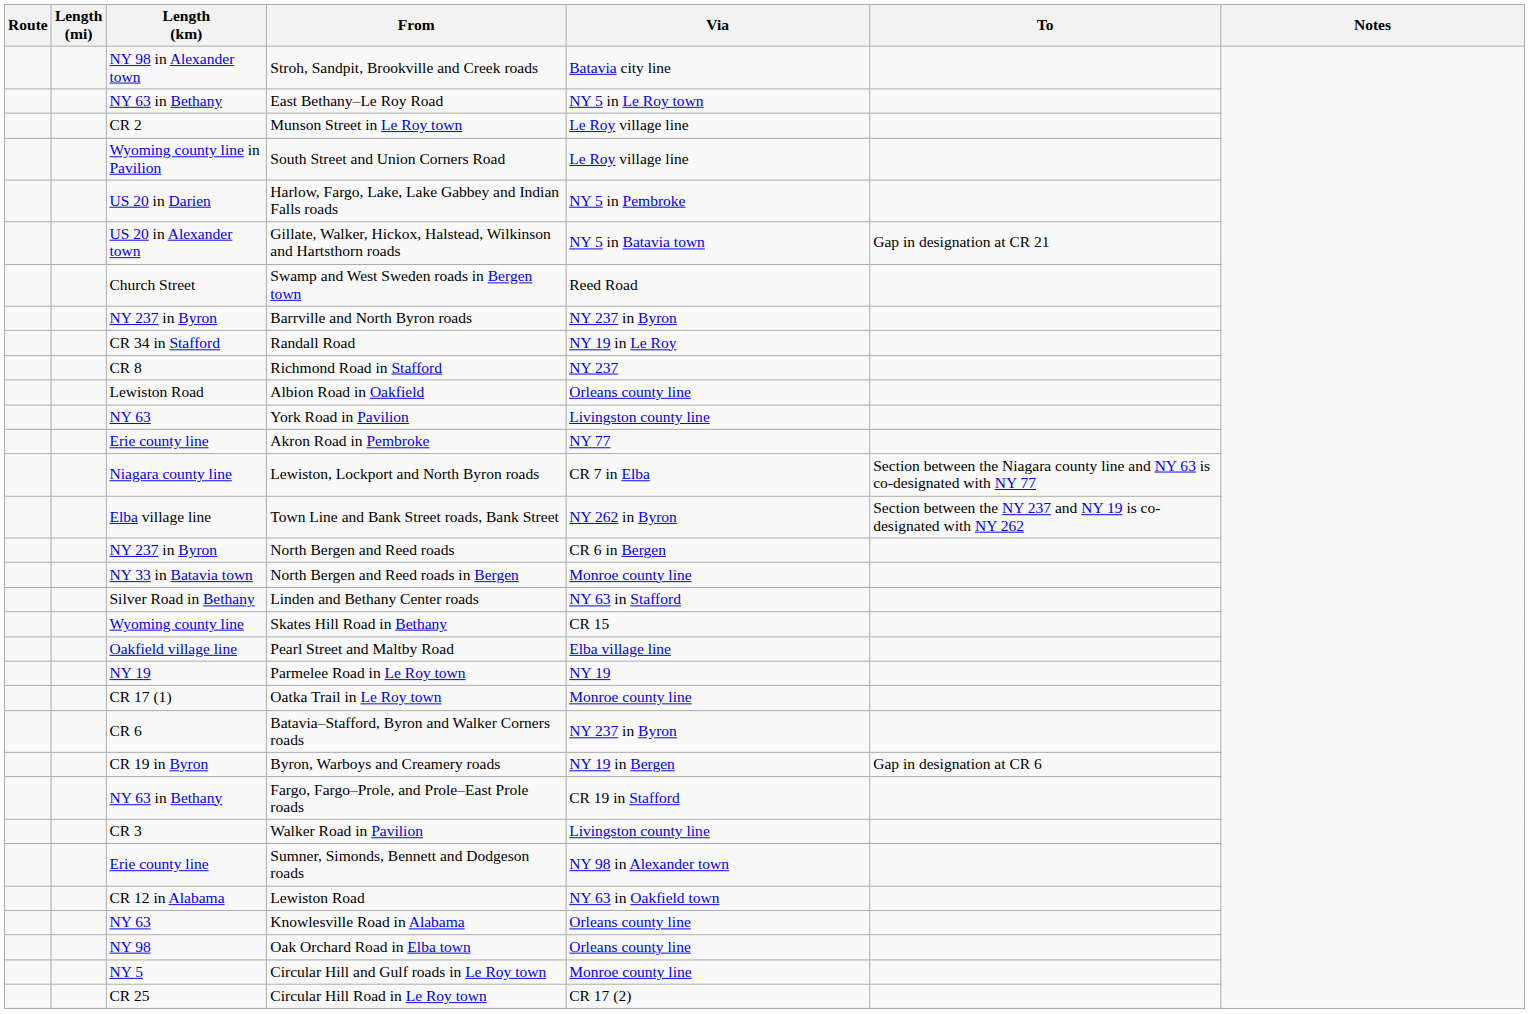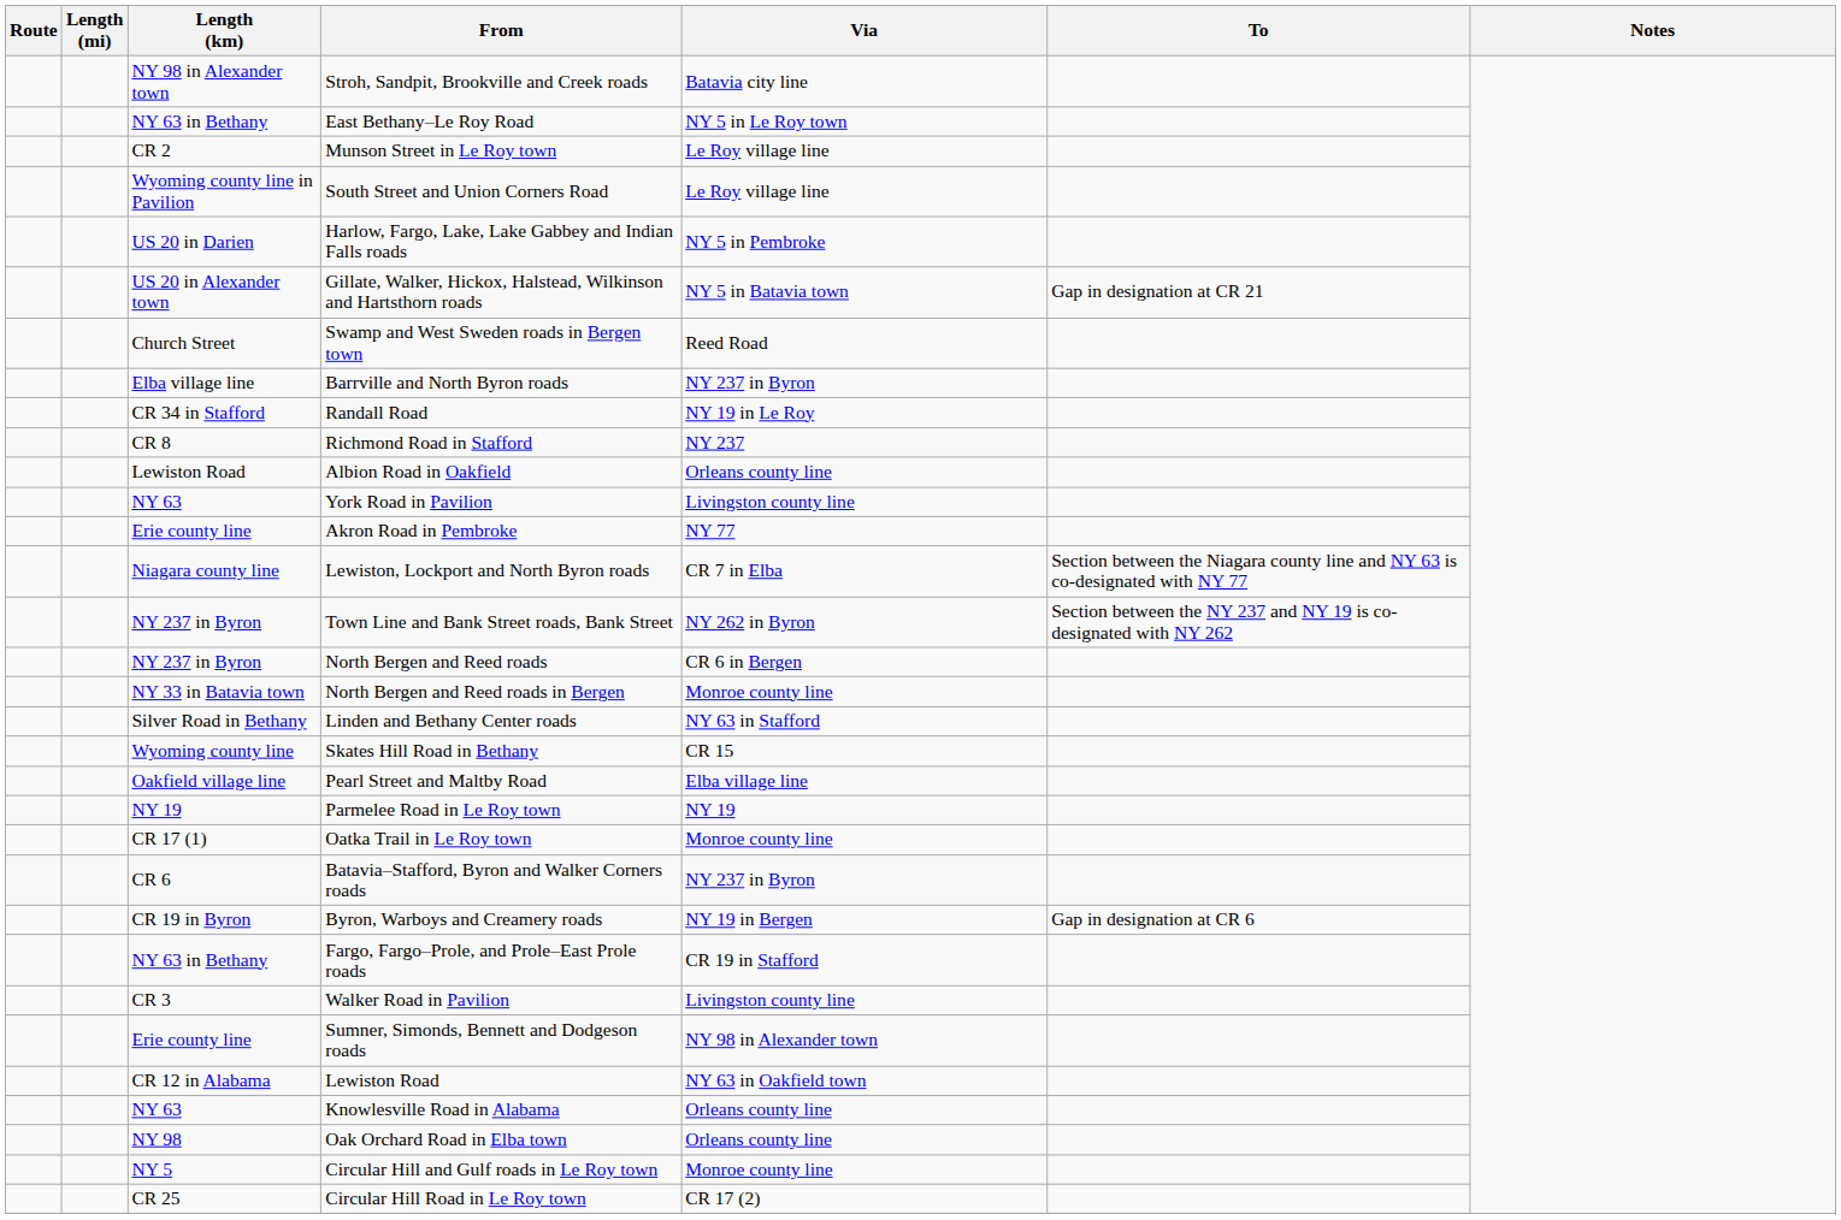Barrville and North Byron roads | Length (km): NY 237 in Byron -> Elba village line
Town Line and Bank Street roads, Bank Street | Length (km): Elba village line -> NY 237 in Byron
